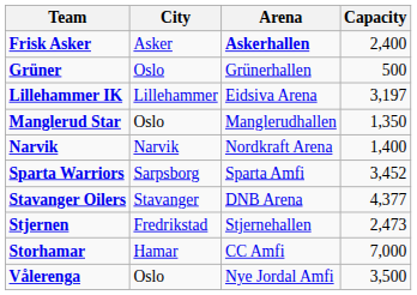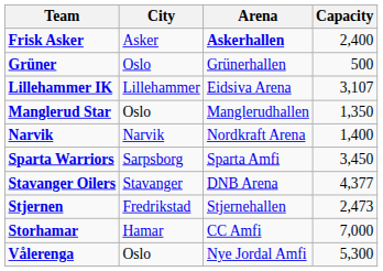Lillehammer IK | Capacity: 3,197 -> 3,107
Sparta Warriors | Capacity: 3,452 -> 3,450
Vålerenga | Capacity: 3,500 -> 5,300
